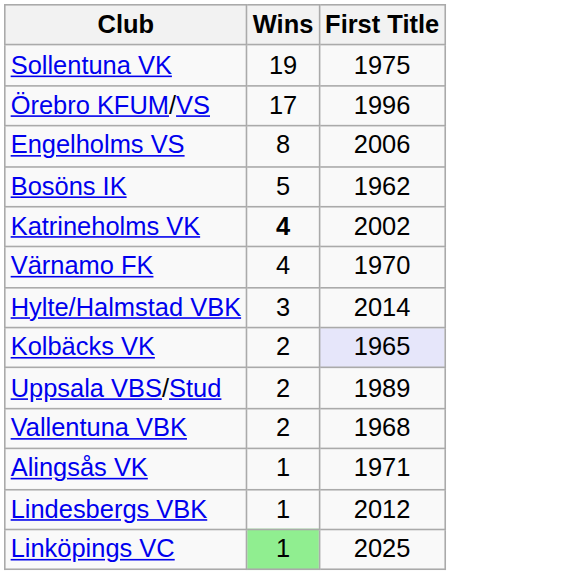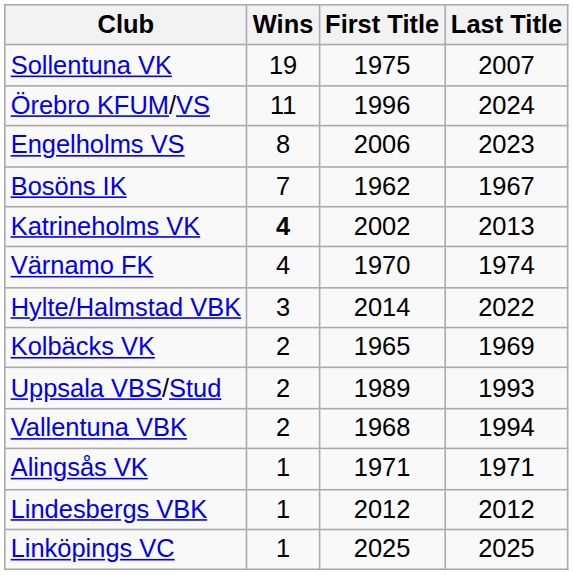+ column: Last Title | 2007 | 2024 | 2023 | 1967 | 2013 | 1974 | 2022 | 1969 | 1993 | 1994 | 1971 | 2012 | 2025
Örebro KFUM/VS | Wins: 17 -> 11
Bosöns IK | Wins: 5 -> 7
Kolbäcks VK | First Title: lavender background -> no background
Linköpings VC | Wins: lightgreen background -> no background
